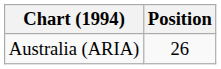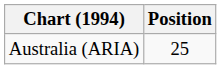Australia (ARIA) | Position: 26 -> 25
